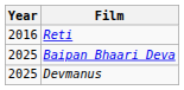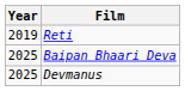Reti | Year: 2016 -> 2019
